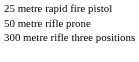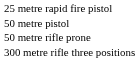+ row: 50 metre pistol
